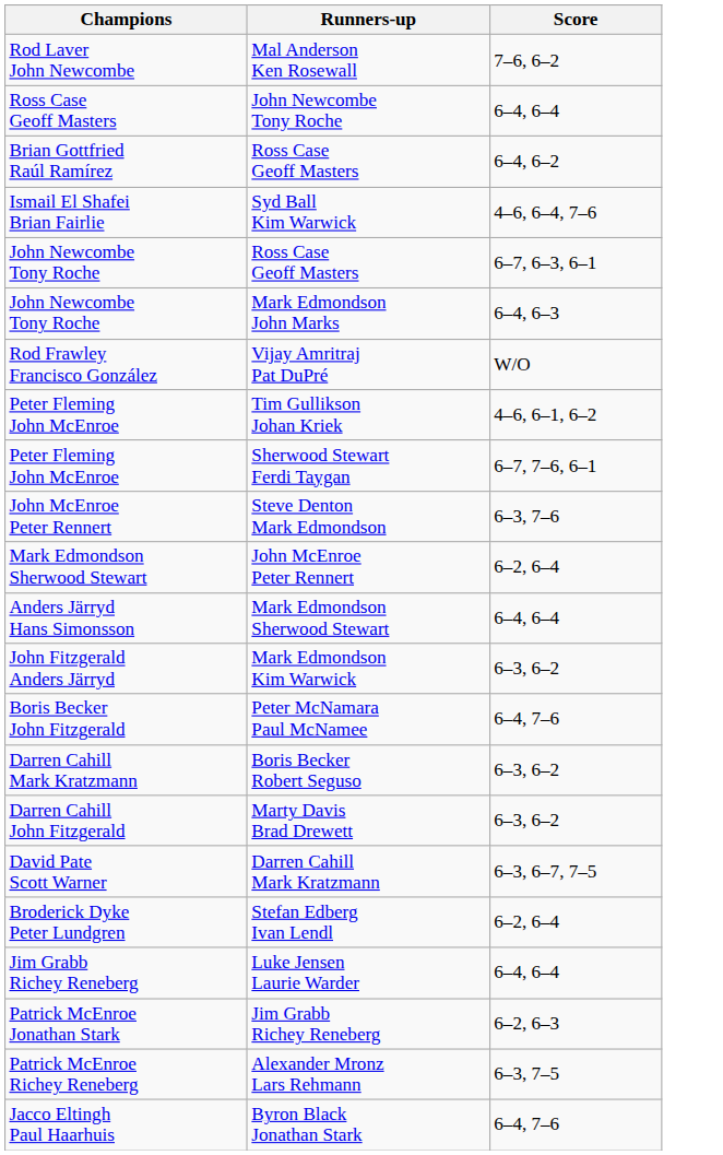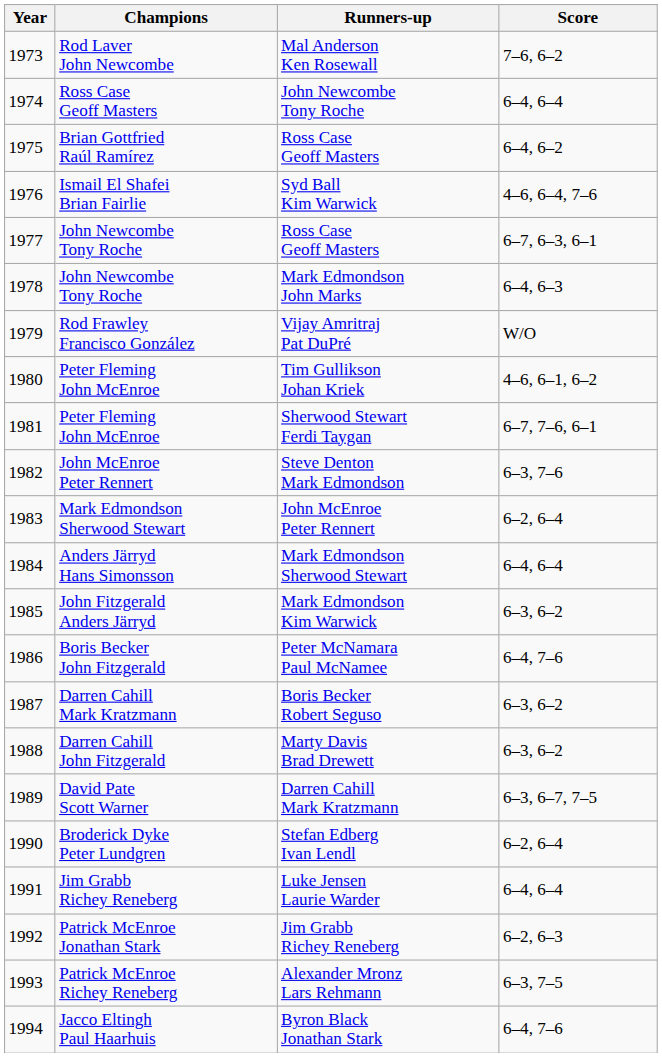+ column: Year | 1973 | 1974 | 1975 | 1976 | 1977 | 1978 | 1979 | 1980 | 1981 | 1982 | 1983 | 1984 | 1985 | 1986 | 1987 | 1988 | 1989 | 1990 | 1991 | 1992 | 1993 | 1994
